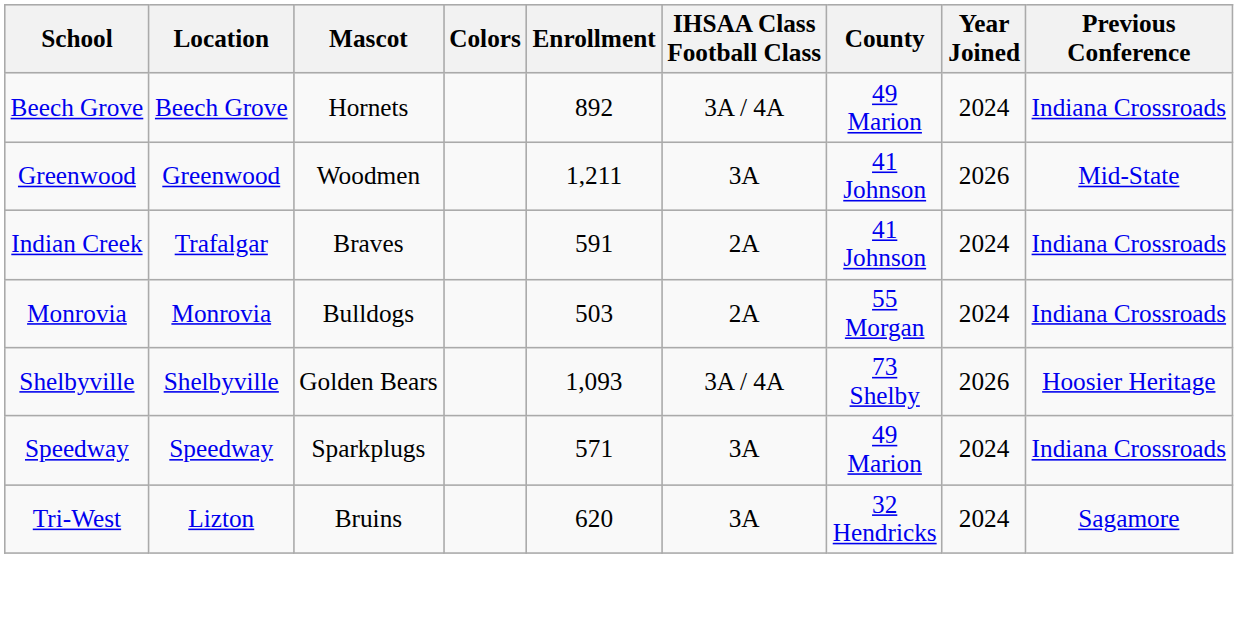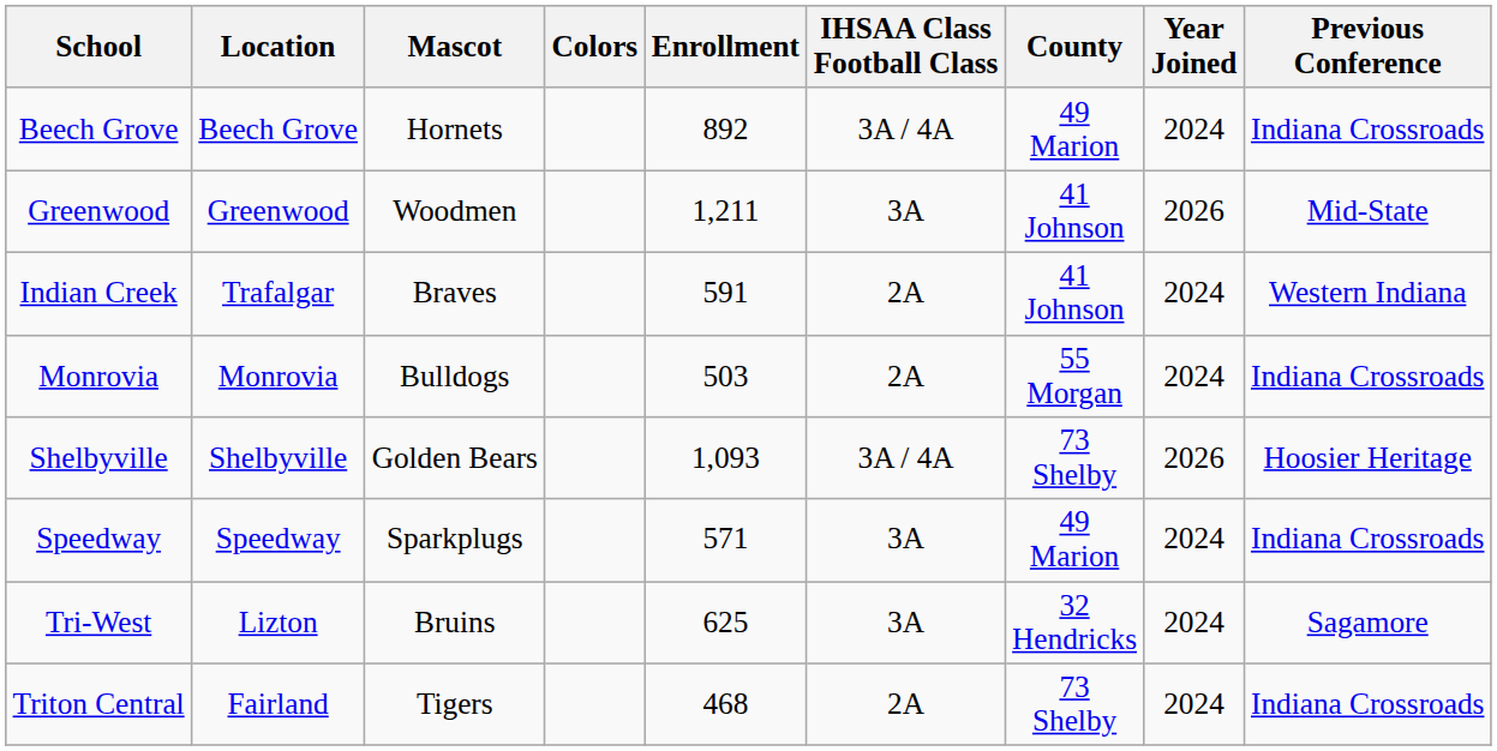Indian Creek | Previous Conference: Indiana Crossroads -> Western Indiana
Tri-West | Enrollment: 620 -> 625
+ row: Triton Central | Fairland | Tigers | 468 | 2A | 73 Shelby | 2024 | Indiana Crossroads
